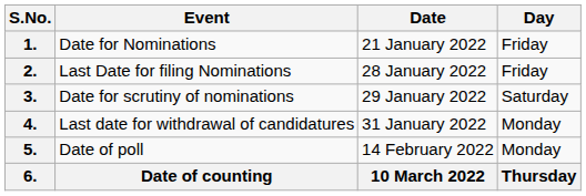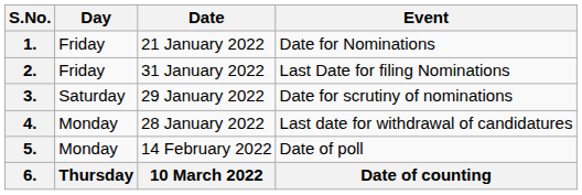columns swapped: Event <-> Day
2. | Date: 28 January 2022 -> 31 January 2022
4. | Date: 31 January 2022 -> 28 January 2022
